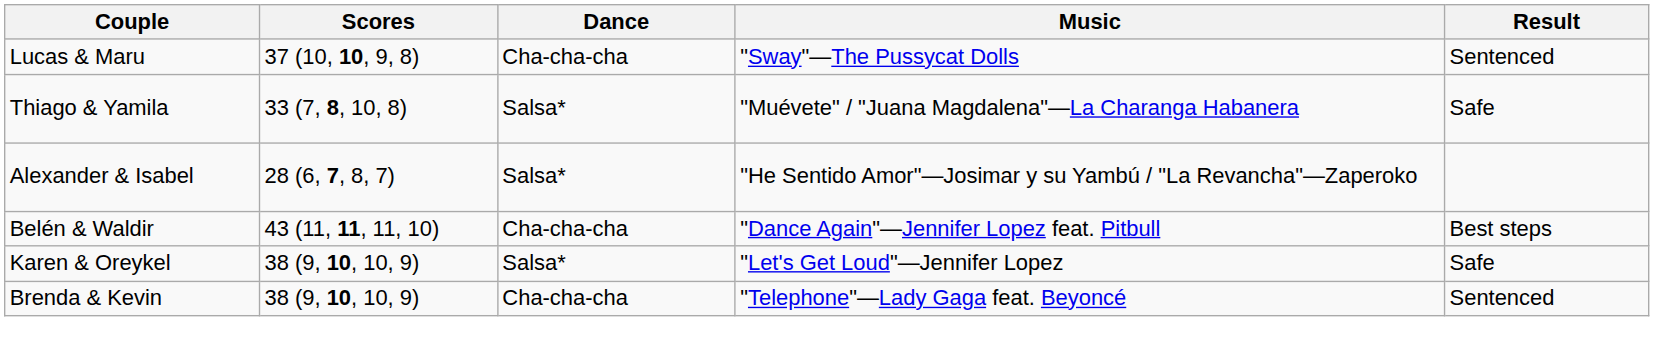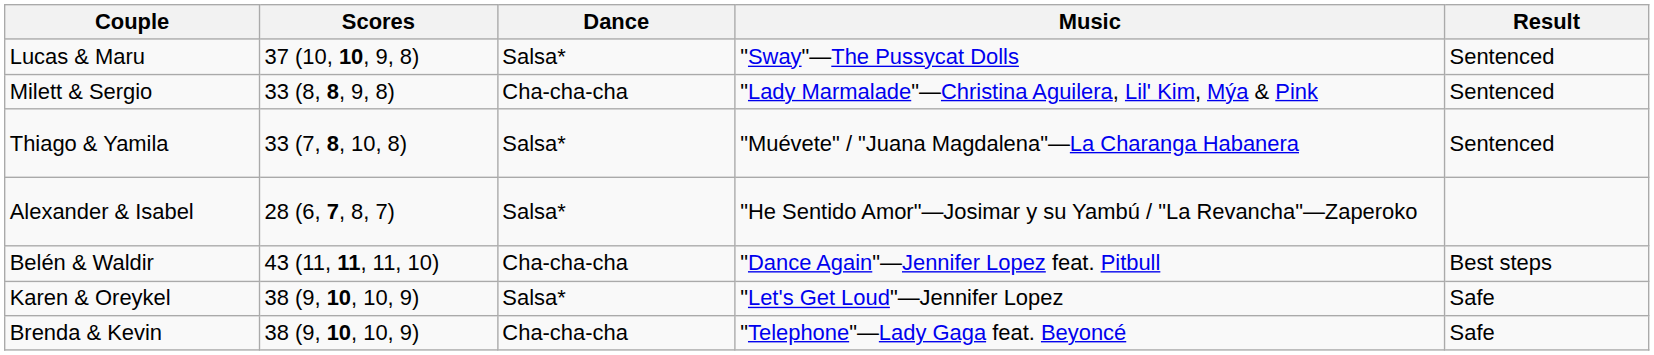Lucas & Maru | Dance: Cha-cha-cha -> Salsa*
+ row: Milett & Sergio | 33 (8, 8, 9, 8) | Cha-cha-cha | "Lady Marmalade"—Christina Aguilera, Lil' Kim, Mýa & Pink | Sentenced
Thiago & Yamila | Result: Safe -> Sentenced
Brenda & Kevin | Result: Sentenced -> Safe
